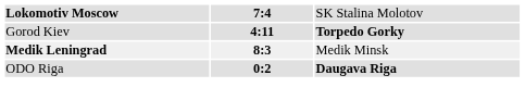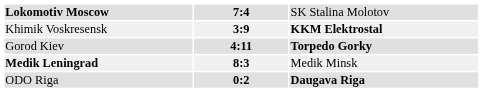+ row: Khimik Voskresensk | 3:9 | KKM Elektrostal
